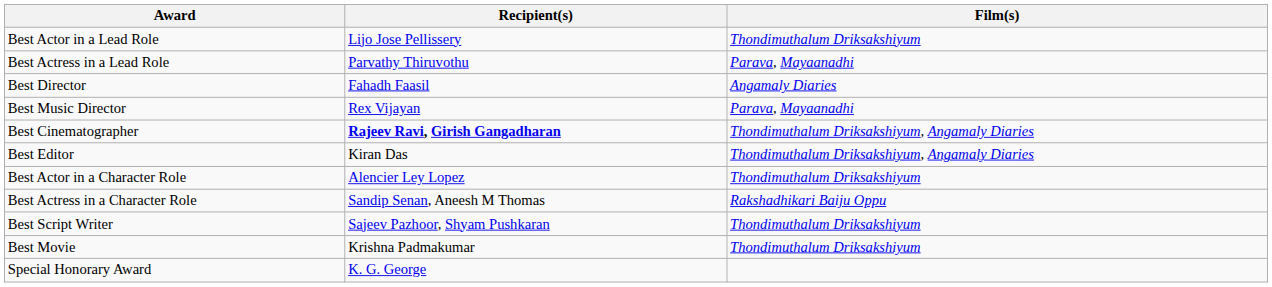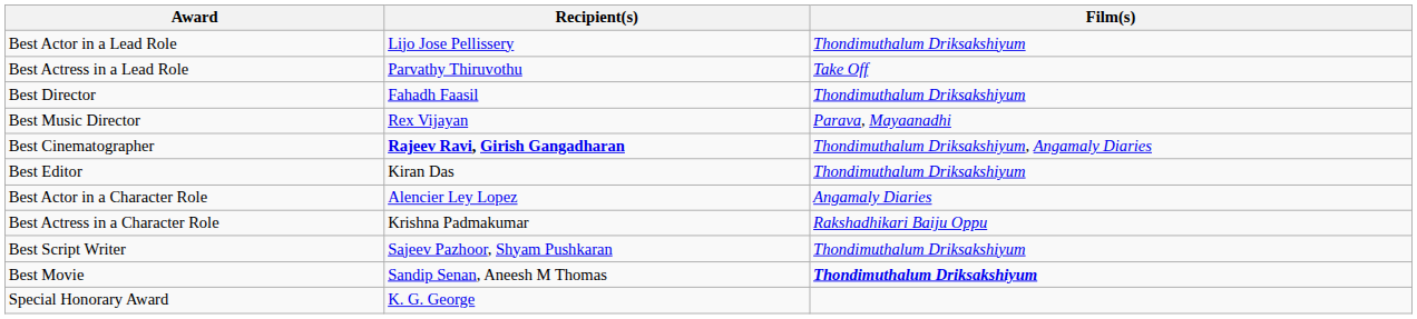Best Actress in a Lead Role | Film(s): Parava, Mayaanadhi -> Take Off
Best Director | Film(s): Angamaly Diaries -> Thondimuthalum Driksakshiyum
Best Editor | Film(s): Thondimuthalum Driksakshiyum, Angamaly Diaries -> Thondimuthalum Driksakshiyum
Best Actor in a Character Role | Film(s): Thondimuthalum Driksakshiyum -> Angamaly Diaries
Best Actress in a Character Role | Recipient(s): Sandip Senan, Aneesh M Thomas -> Krishna Padmakumar
Best Movie | Recipient(s): Krishna Padmakumar -> Sandip Senan, Aneesh M Thomas
Best Movie | Film(s): normal -> bold
